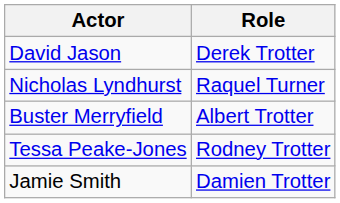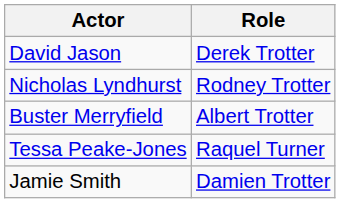Nicholas Lyndhurst | Role: Raquel Turner -> Rodney Trotter
Tessa Peake-Jones | Role: Rodney Trotter -> Raquel Turner
